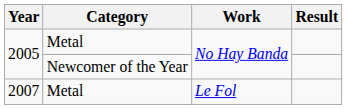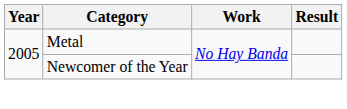- row: 2007 | Metal | Le Fol
